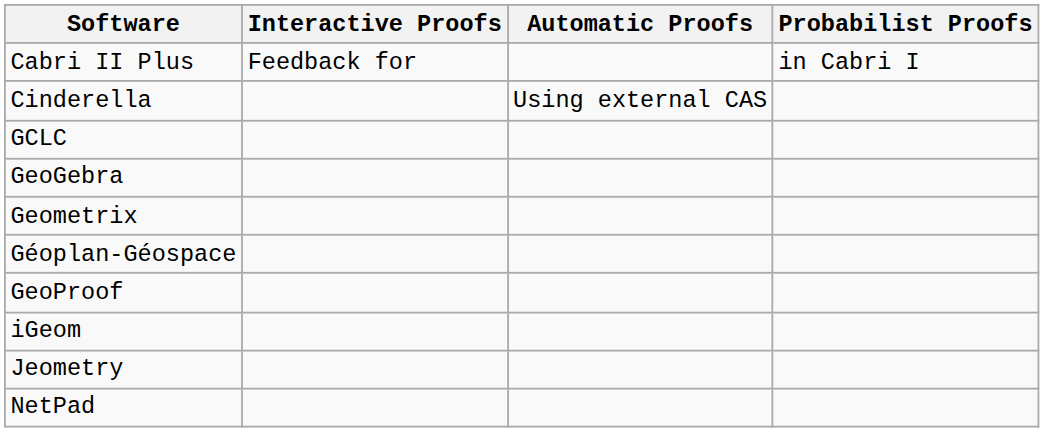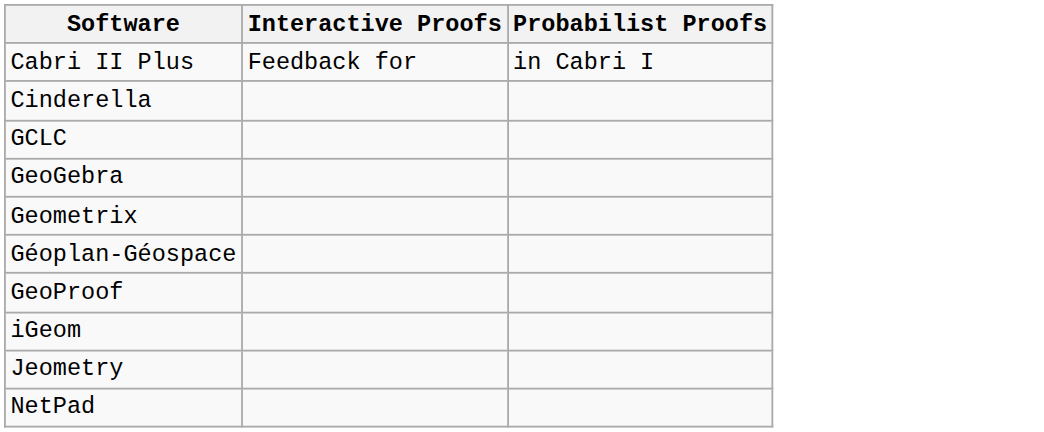- column: Automatic Proofs | Using external CAS
